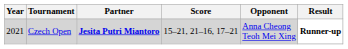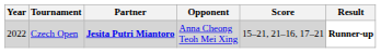columns swapped: Opponent <-> Score
Czech Open | Year: 2021 -> 2022
